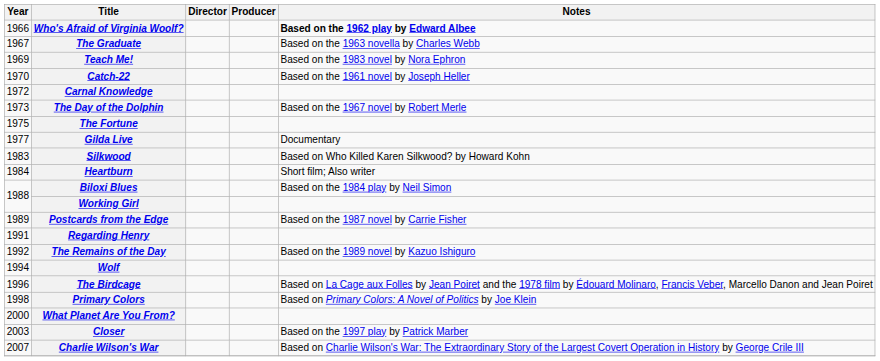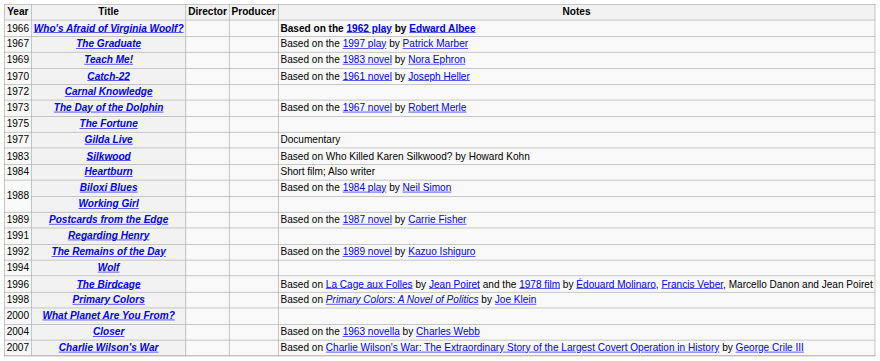The Graduate | Notes: Based on the 1963 novella by Charles Webb -> Based on the 1997 play by Patrick Marber
Closer | Year: 2003 -> 2004
Closer | Notes: Based on the 1997 play by Patrick Marber -> Based on the 1963 novella by Charles Webb
